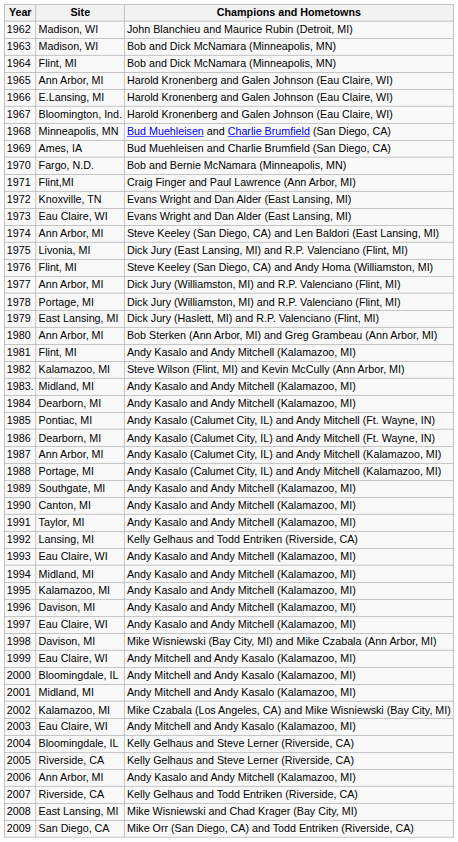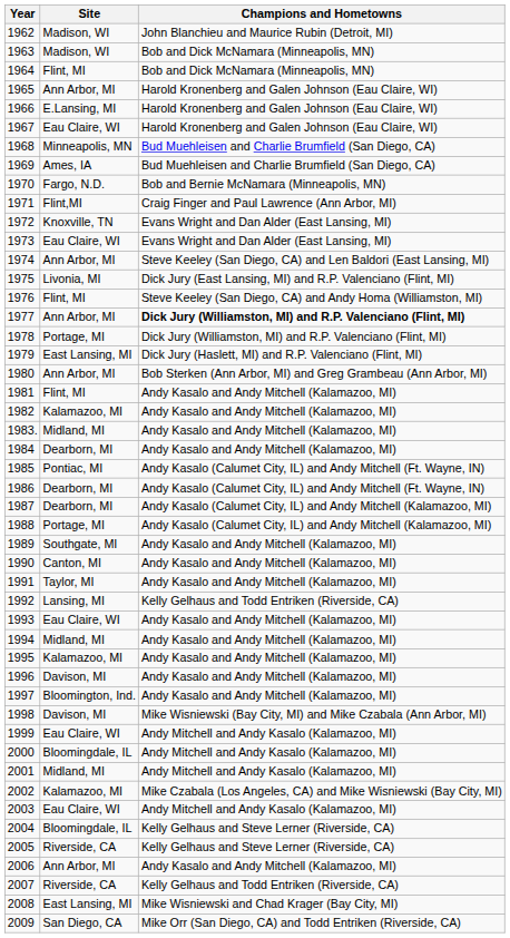1967 | Site: Bloomington, Ind. -> Eau Claire, WI
1977 | Champions and Hometowns: normal -> bold
1982 | Champions and Hometowns: Steve Wilson (Flint, MI) and Kevin McCully (Ann Arbor, MI) -> Andy Kasalo and Andy Mitchell (Kalamazoo, MI)
1987 | Site: Ann Arbor, MI -> Dearborn, MI
1997 | Site: Eau Claire, WI -> Bloomington, Ind.
